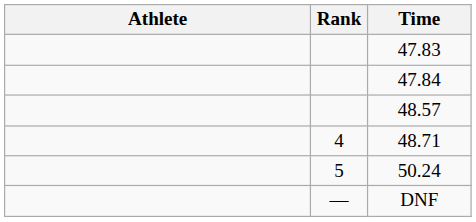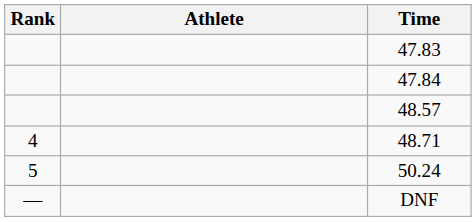columns swapped: Rank <-> Athlete
